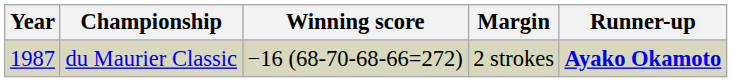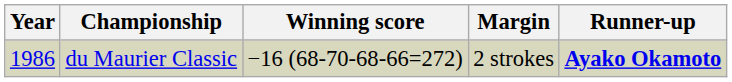du Maurier Classic | Year: 1987 -> 1986
